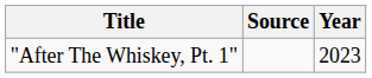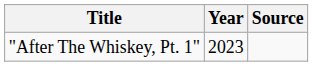columns swapped: Year <-> Source
